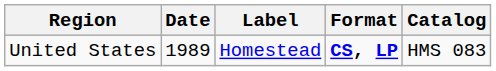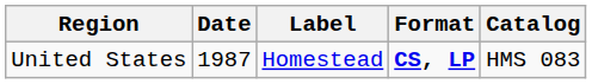United States | Date: 1989 -> 1987
